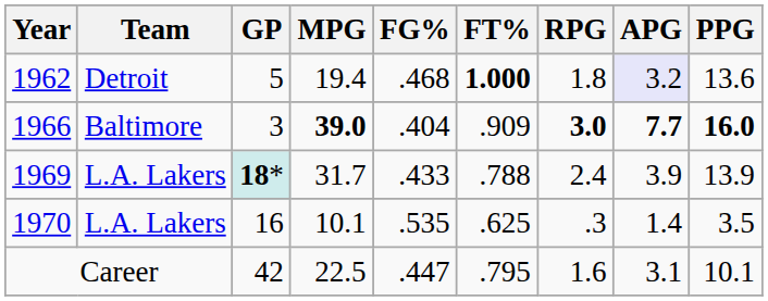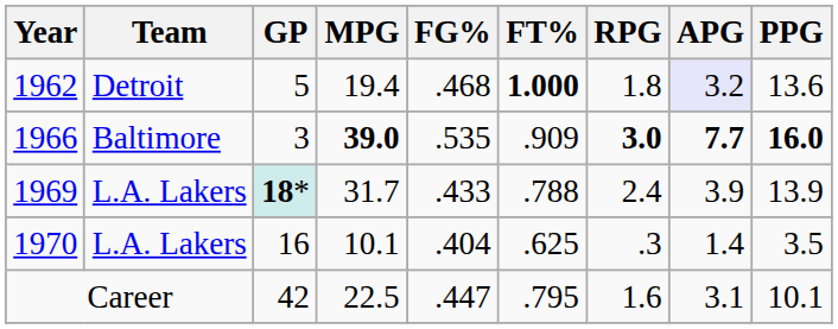1966 | FG%: .404 -> .535
1970 | FG%: .535 -> .404
